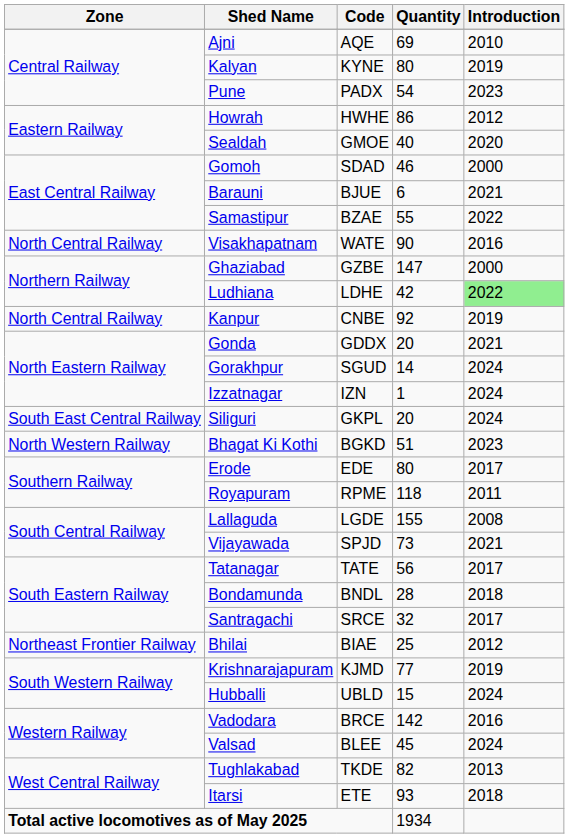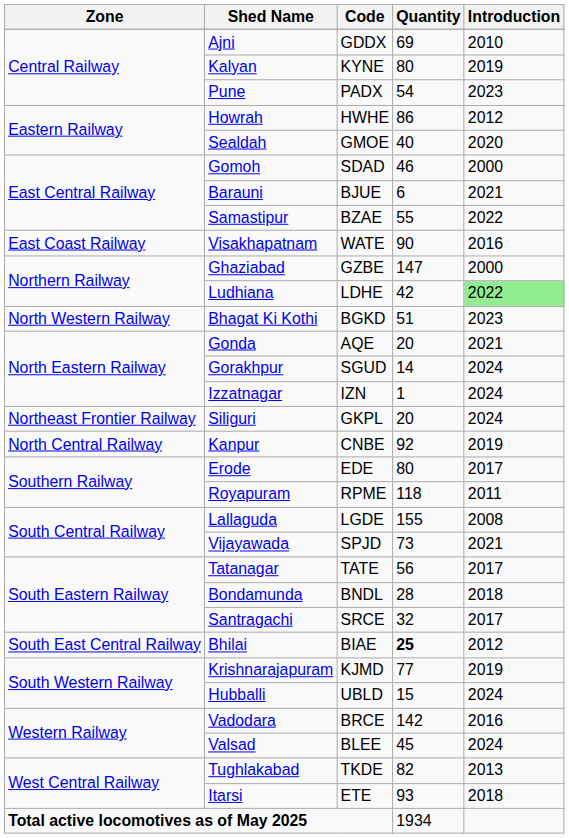Ajni | Code: AQE -> GDDX
Visakhapatnam | Zone: North Central Railway -> East Coast Railway
rows swapped: Kanpur <-> Bhagat Ki Kothi
Gonda | Code: GDDX -> AQE
Siliguri | Zone: South East Central Railway -> Northeast Frontier Railway
Bhilai | Zone: Northeast Frontier Railway -> South East Central Railway
Bhilai | Quantity: normal -> bold
